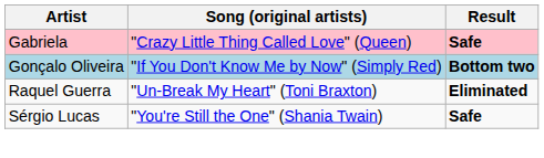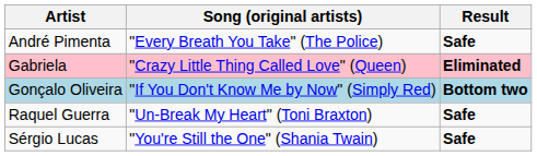+ row: André Pimenta | "Every Breath You Take" (The Police) | Safe
Gabriela | Result: Safe -> Eliminated
Raquel Guerra | Result: Eliminated -> Safe
